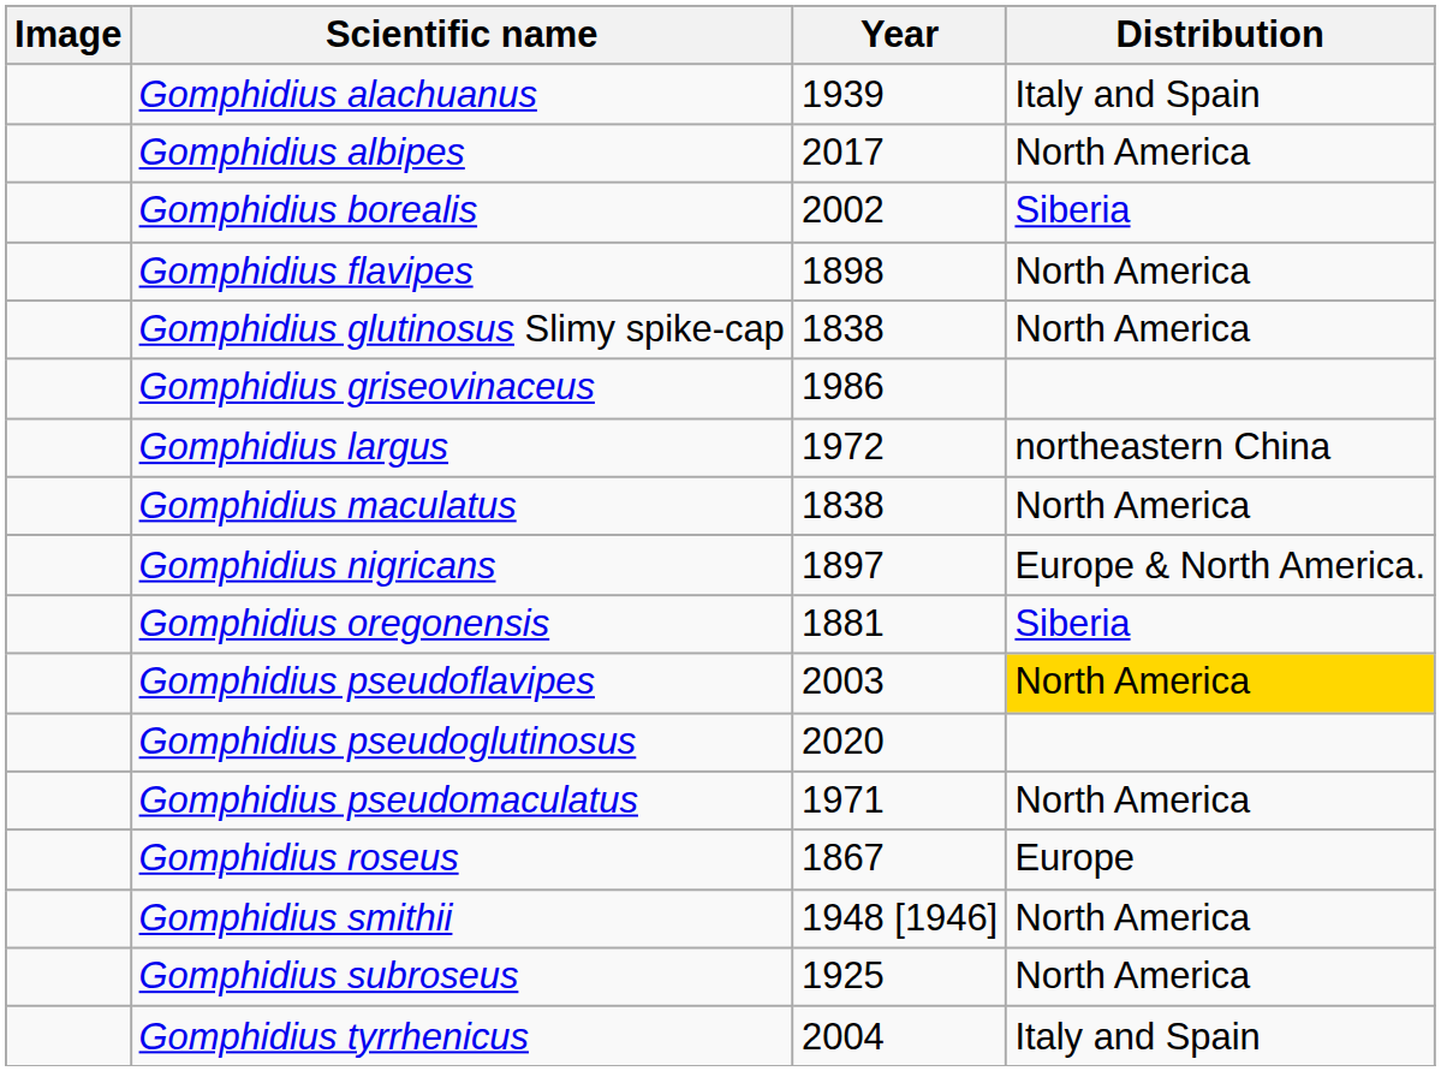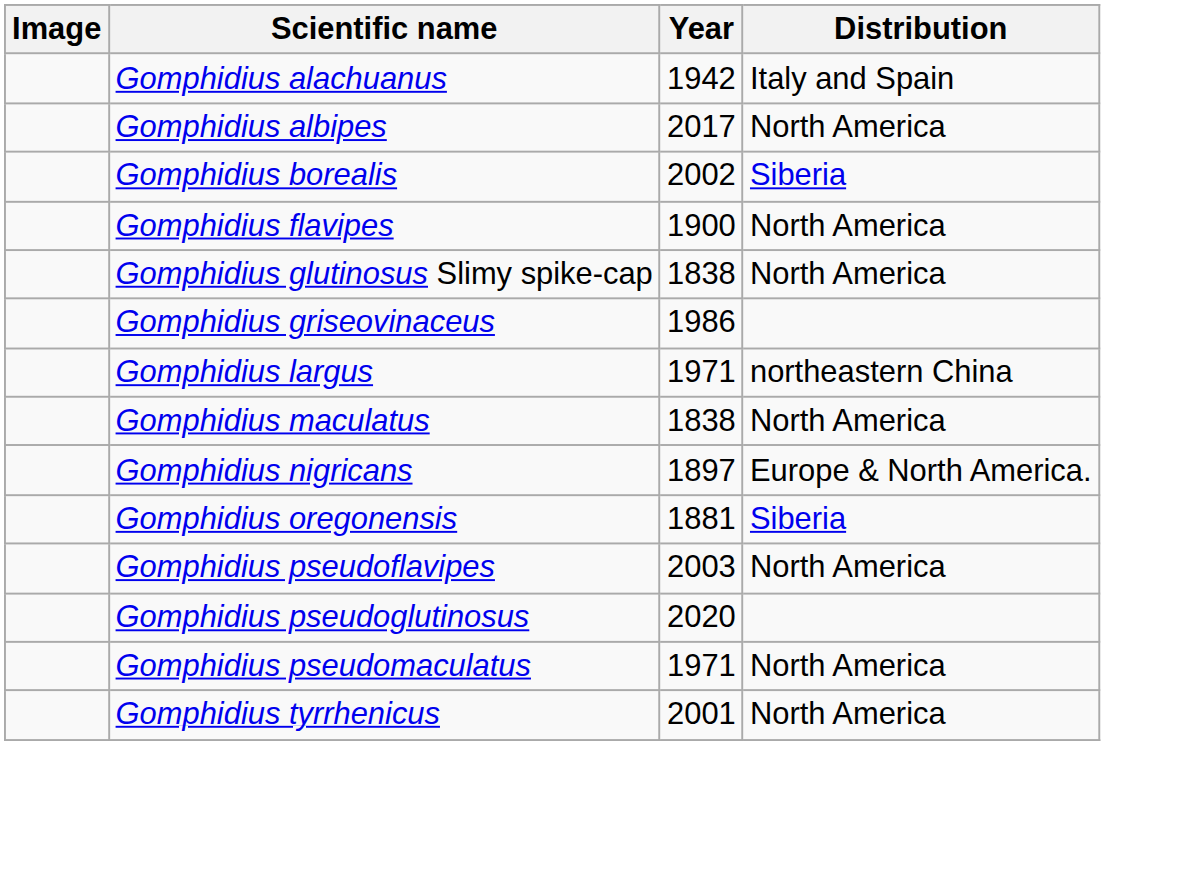Gomphidius alachuanus | Year: 1939 -> 1942
Gomphidius flavipes | Year: 1898 -> 1900
Gomphidius largus | Year: 1972 -> 1971
Gomphidius pseudoflavipes | Distribution: gold background -> no background
- row: Gomphidius roseus | 1867 | Europe
- row: Gomphidius smithii | 1948 [1946] | North America
- row: Gomphidius subroseus | 1925 | North America
Gomphidius tyrrhenicus | Year: 2004 -> 2001
Gomphidius tyrrhenicus | Distribution: Italy and Spain -> North America
